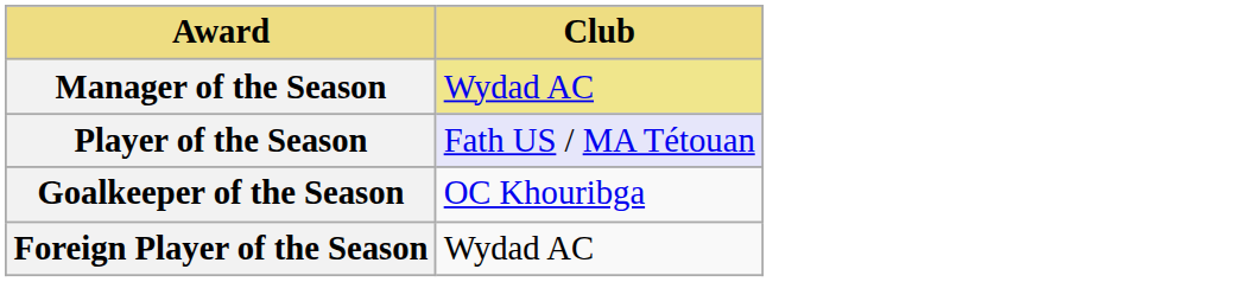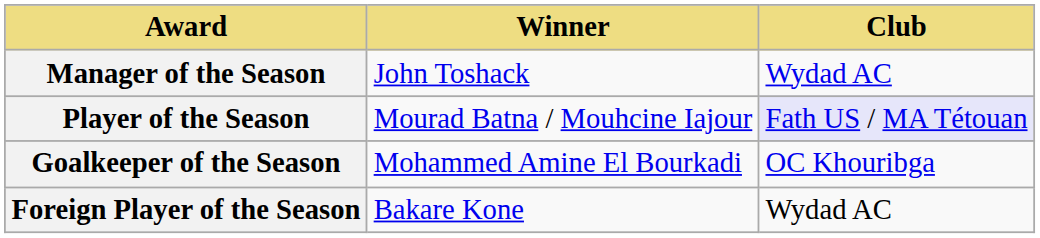+ column: Winner | John Toshack | Mourad Batna / Mouhcine Iajour | Mohammed Amine El Bourkadi | Bakare Kone
Manager of the Season | Club: khaki background -> no background
